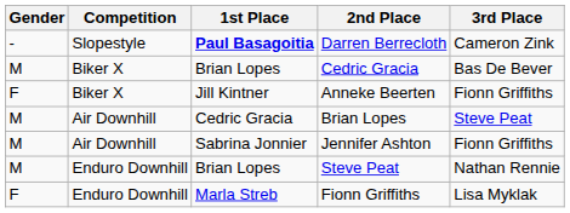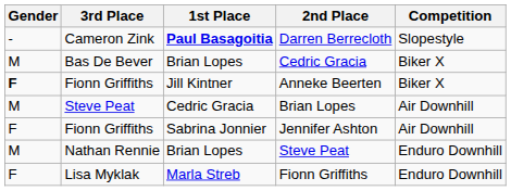columns swapped: Competition <-> 3rd Place
Anneke Beerten | Gender: normal -> bold
Jennifer Ashton | Gender: M -> F
